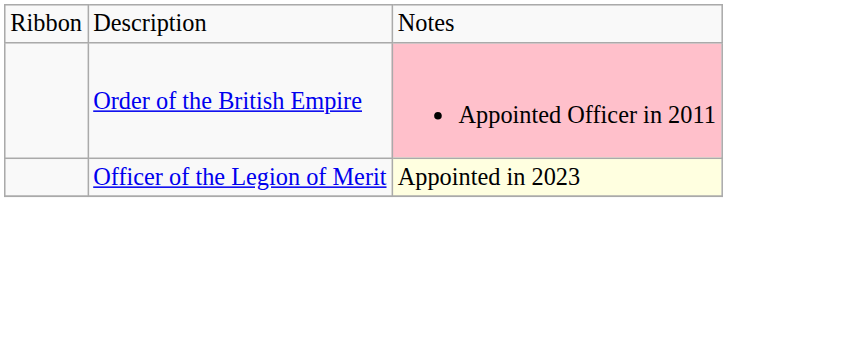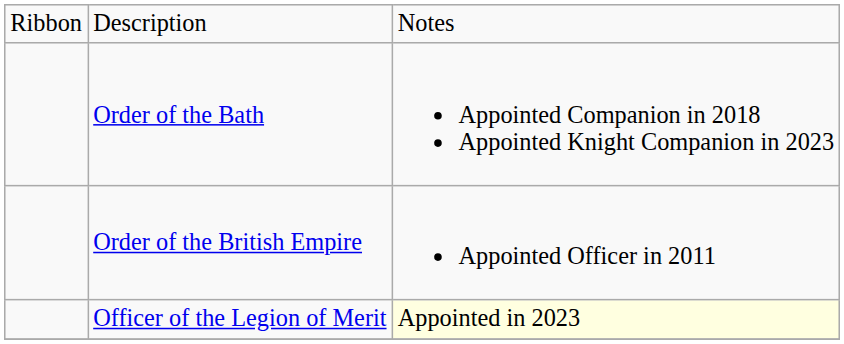+ row: Order of the Bath | Appointed Companion in 2018 Appointed Knight Companion in 2023
Order of the British Empire | column 3: pink background -> no background
